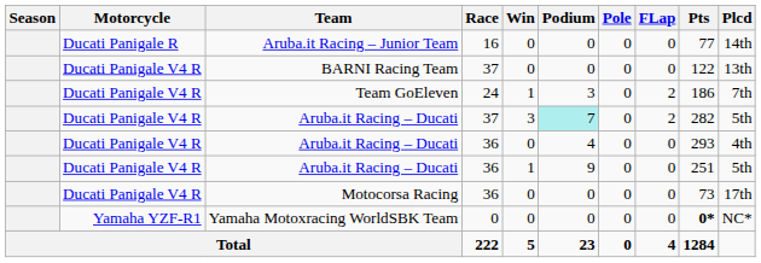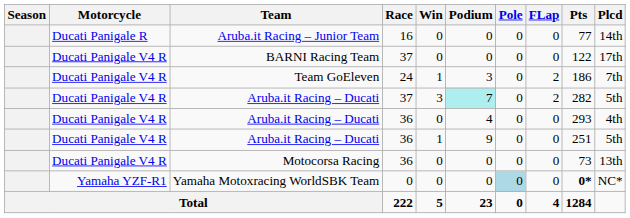BARNI Racing Team | Plcd: 13th -> 17th
Motocorsa Racing | Plcd: 17th -> 13th
Yamaha Motoxracing WorldSBK Team | Pole: no background -> lightblue background
